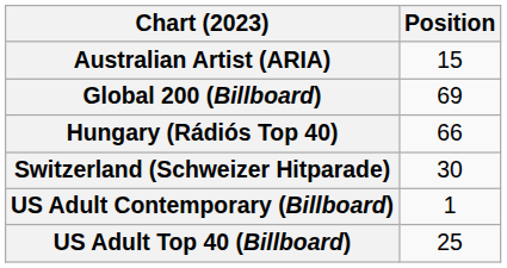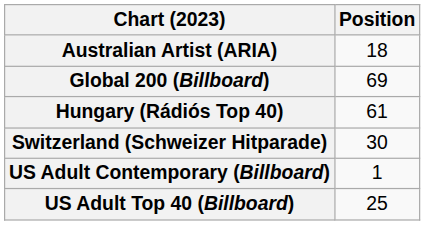Australian Artist (ARIA) | Position: 15 -> 18
Hungary (Rádiós Top 40) | Position: 66 -> 61
